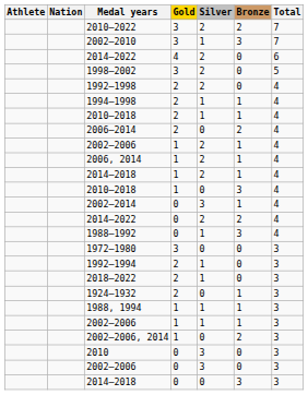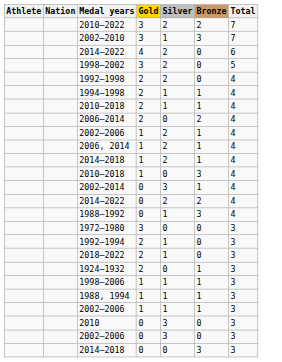+ row: 1998–2006 | 1 | 1 | 1 | 3
- row: 2002–2006, 2014 | 1 | 0 | 2 | 3
